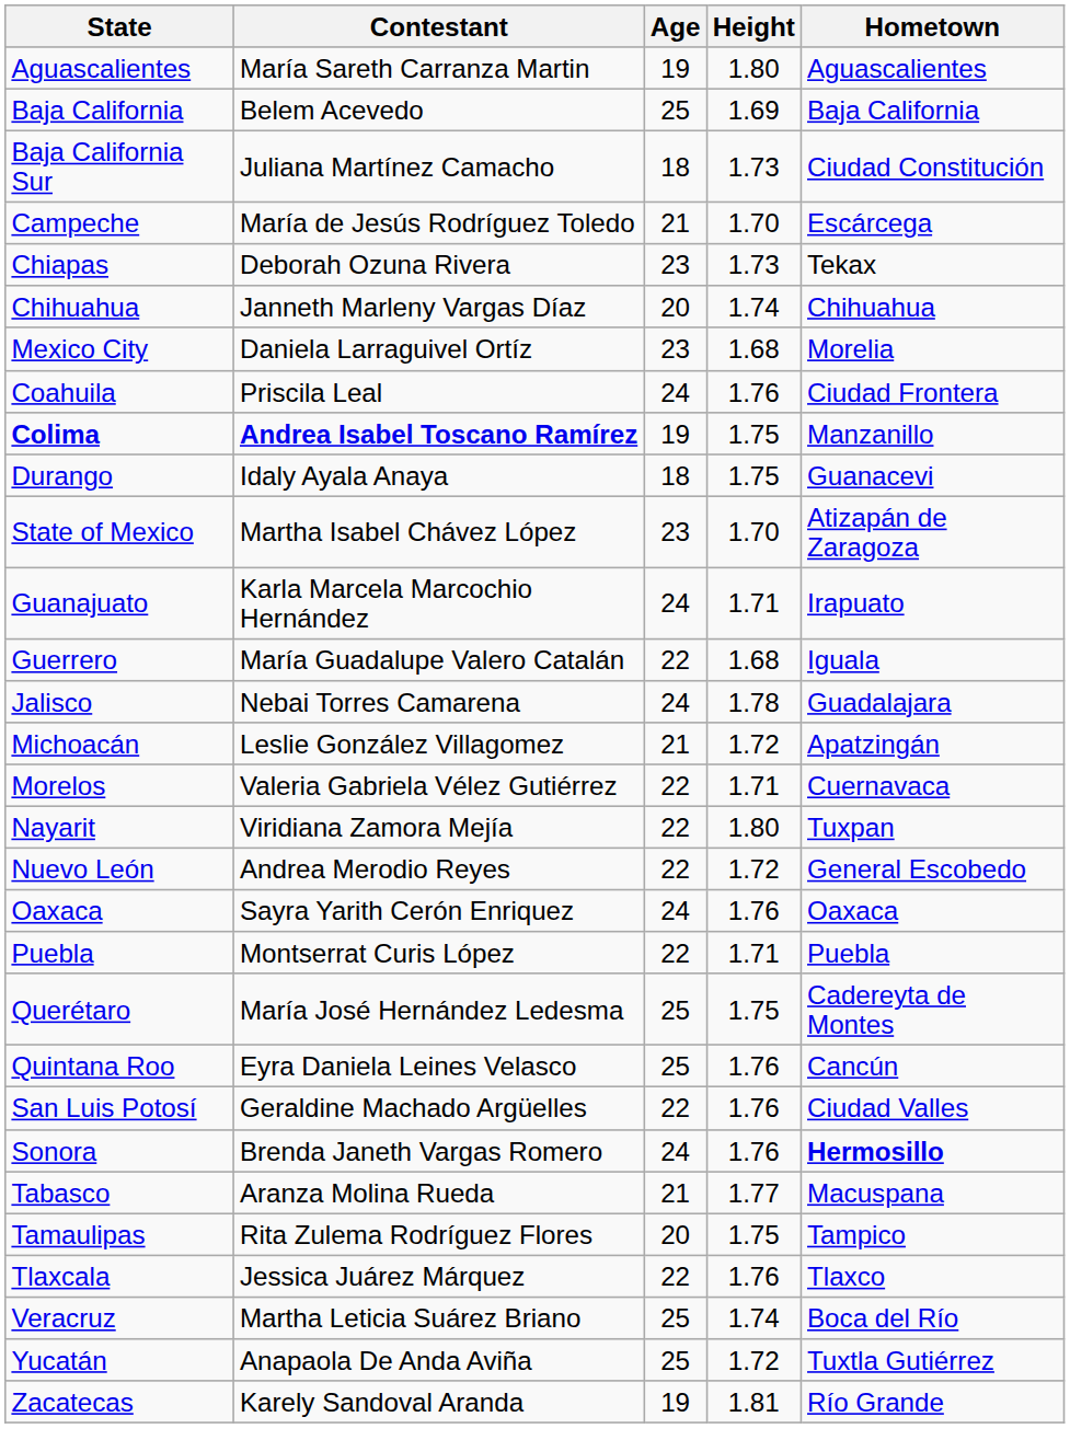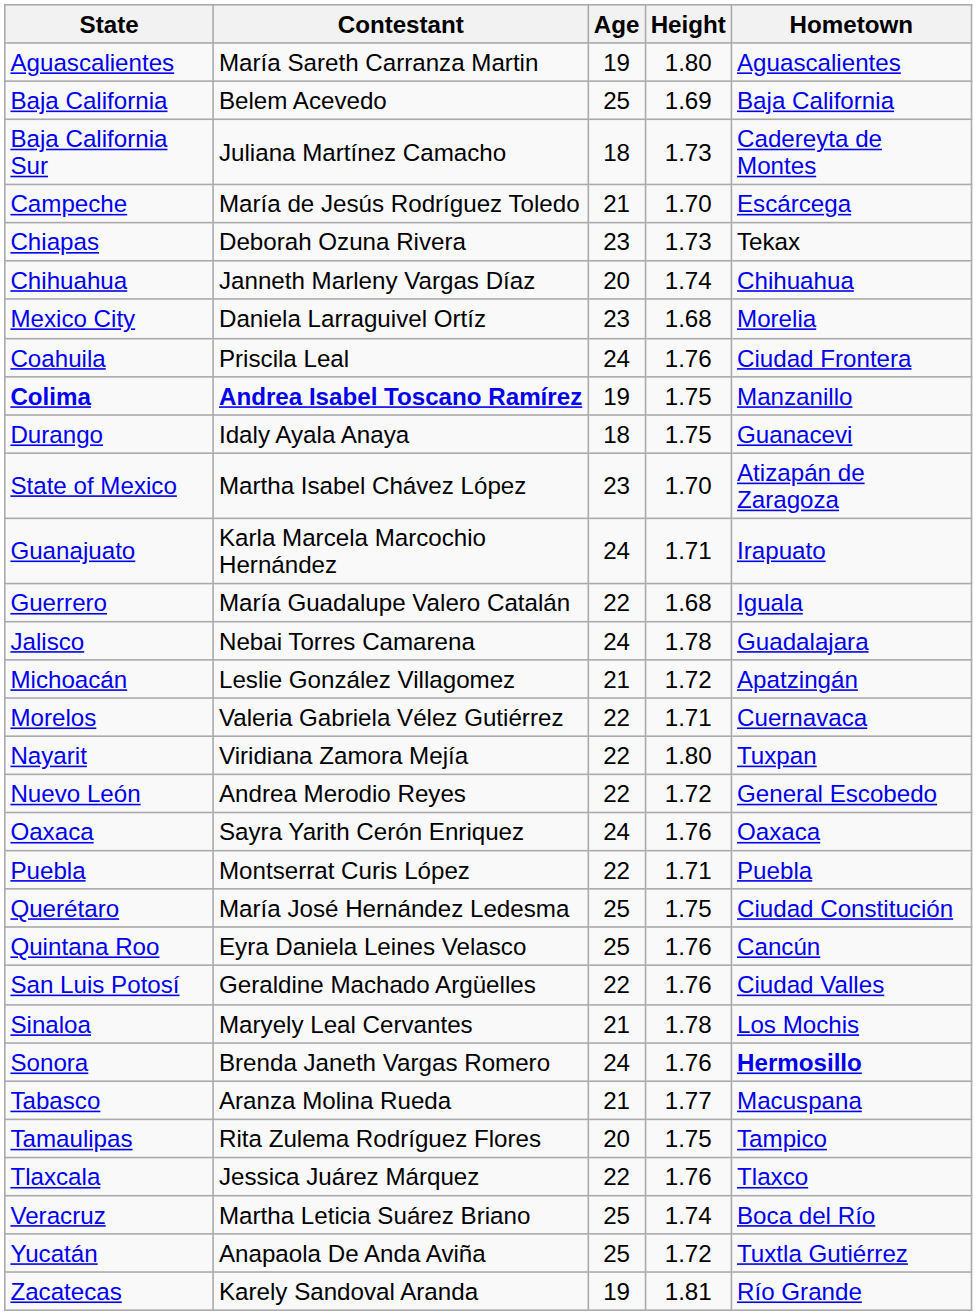Baja California Sur | Hometown: Ciudad Constitución -> Cadereyta de Montes
Querétaro | Hometown: Cadereyta de Montes -> Ciudad Constitución
+ row: Sinaloa | Maryely Leal Cervantes | 21 | 1.78 | Los Mochis
